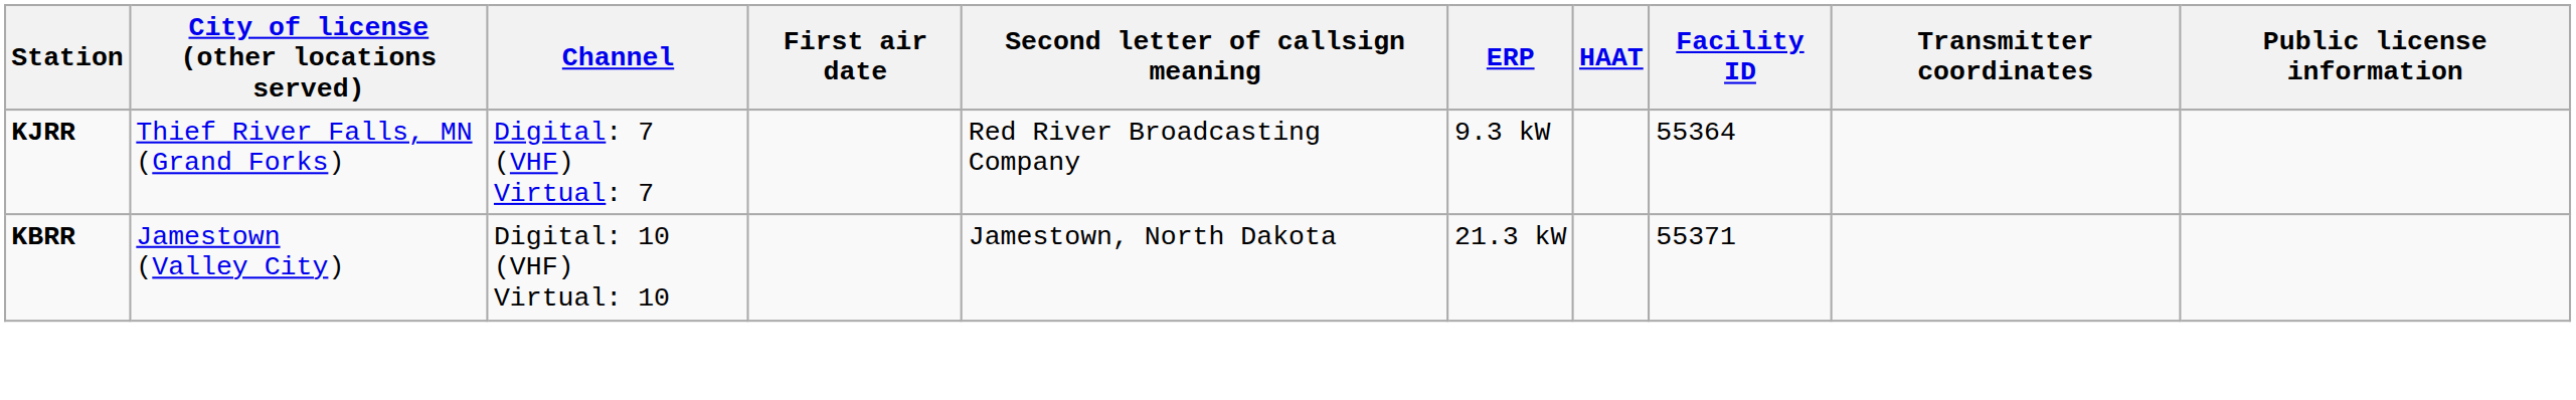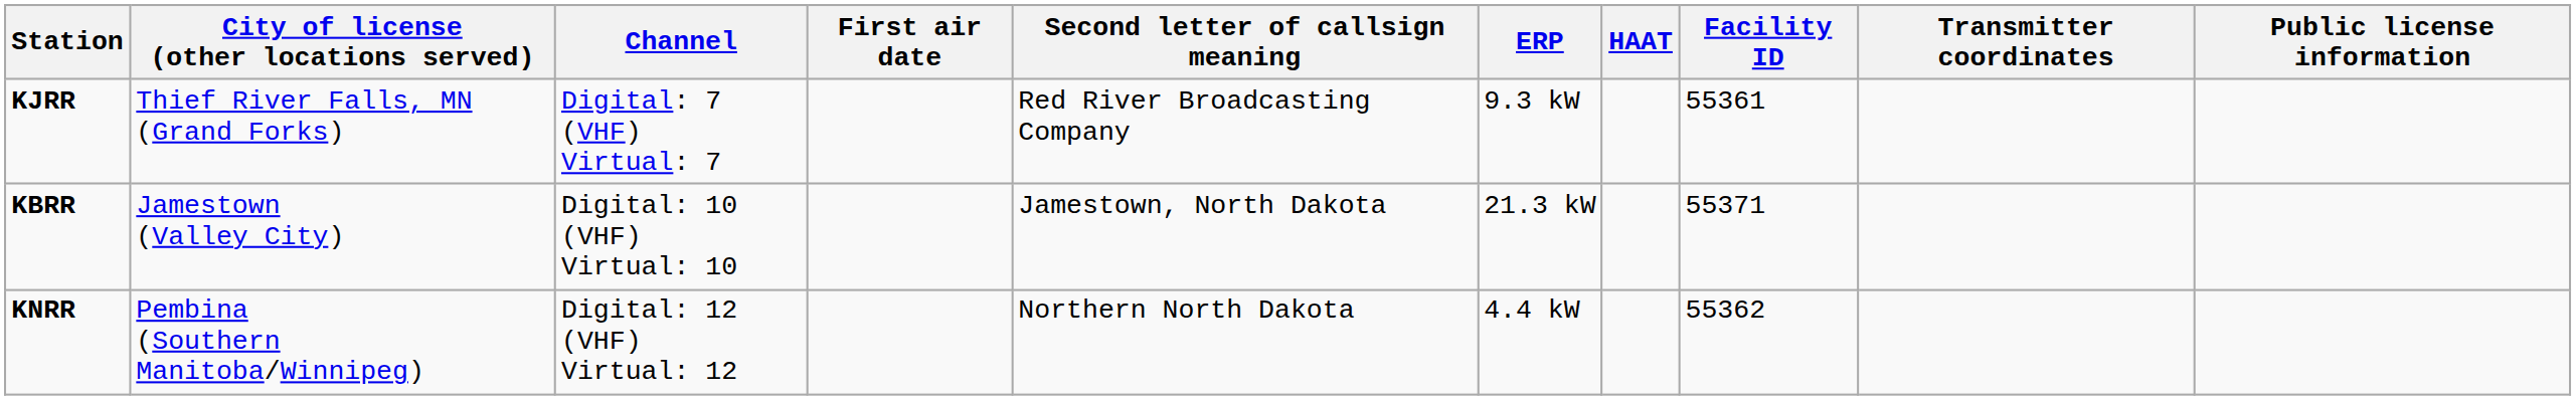KJRR | Facility ID: 55364 -> 55361
+ row: KNRR | Pembina (Southern Manitoba/Winnipeg) | Digital: 12 (VHF) Virtual: 12 | Northern North Dakota | 4.4 kW | 55362
